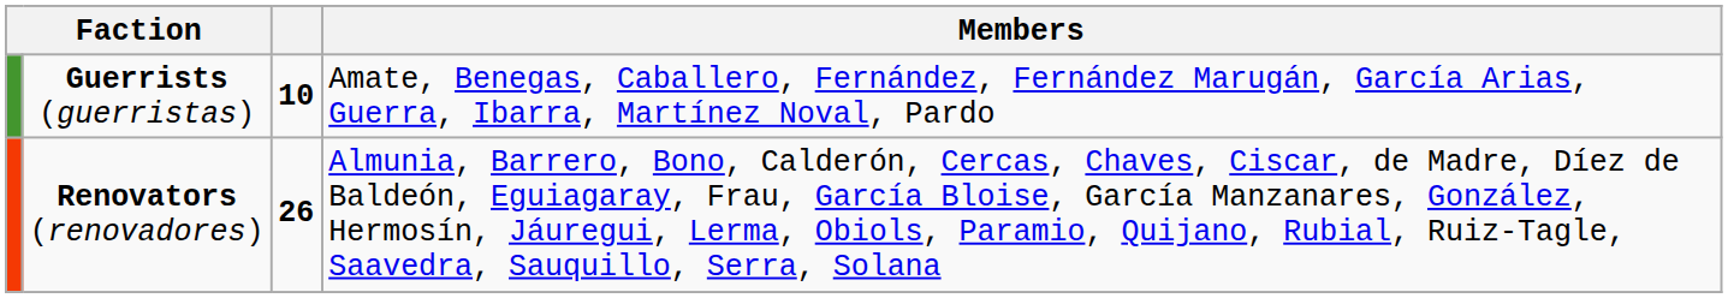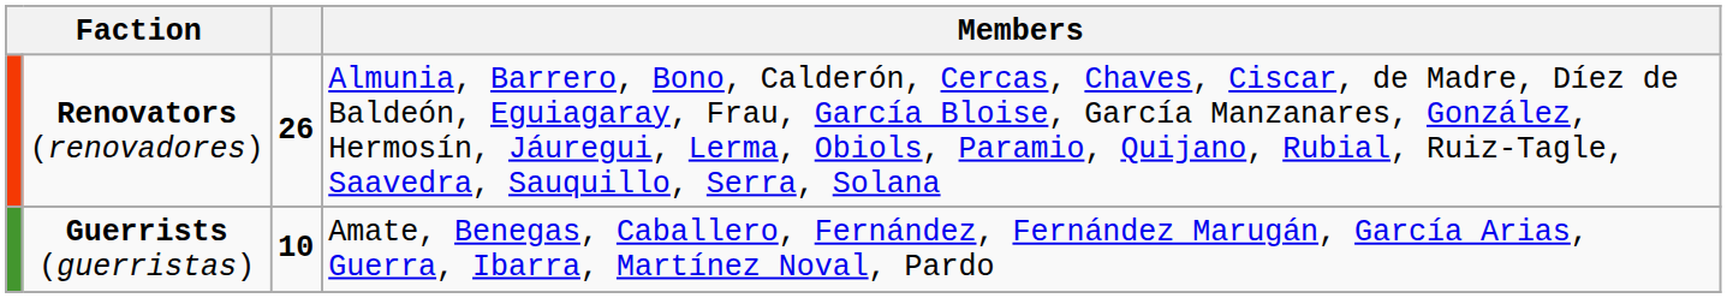rows swapped: Renovators (renovadores) <-> Guerrists (guerristas)
